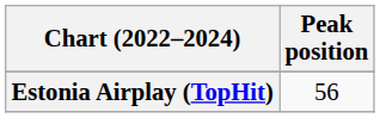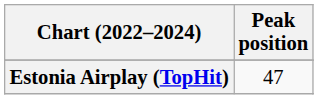Estonia Airplay (TopHit) | Peak position: 56 -> 47
